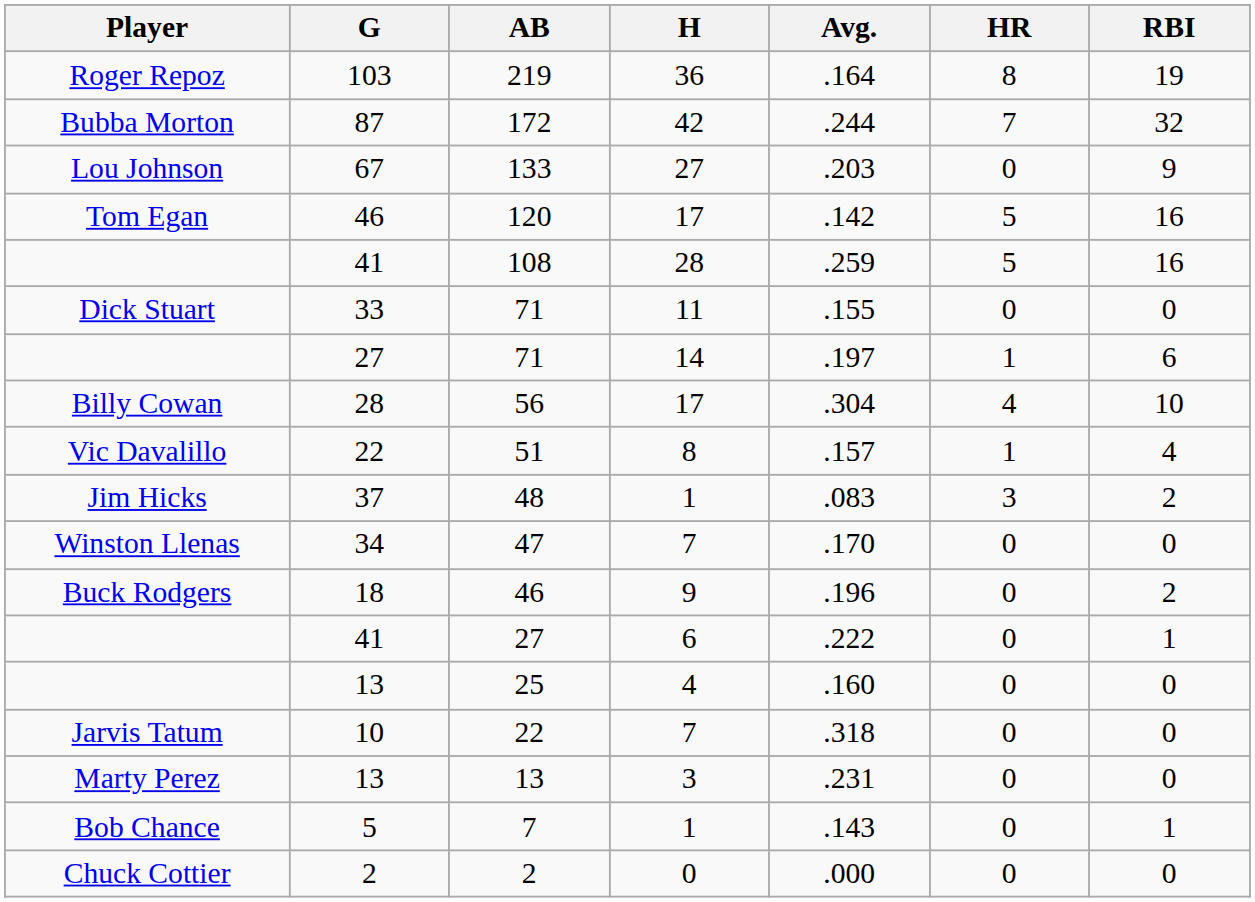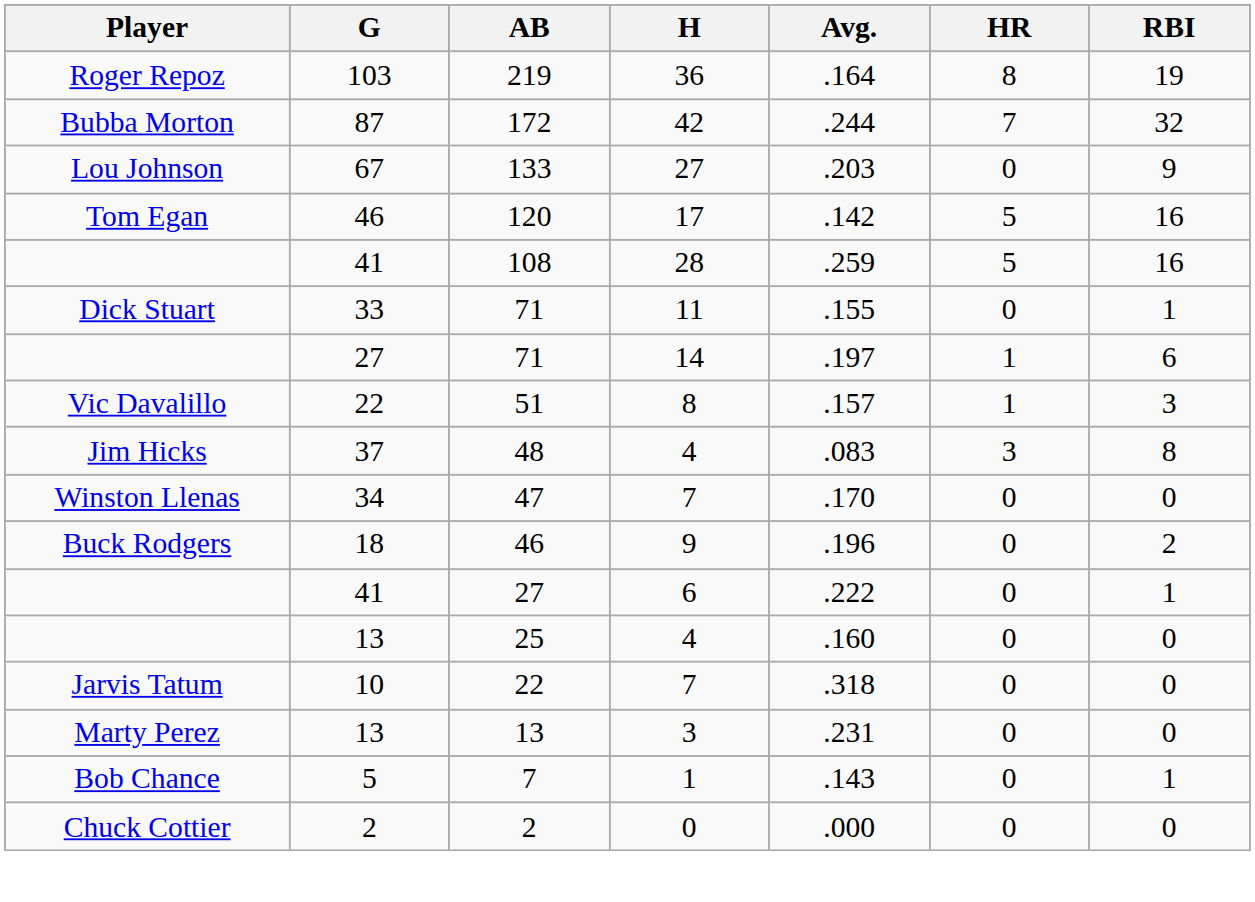33 / 71 | RBI: 0 -> 1
- row: Billy Cowan | 28 | 56 | 17 | .304 | 4 | 10
51 | RBI: 4 -> 3
48 | H: 1 -> 4
48 | RBI: 2 -> 8
